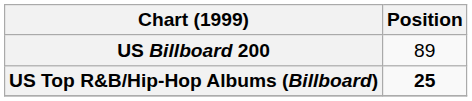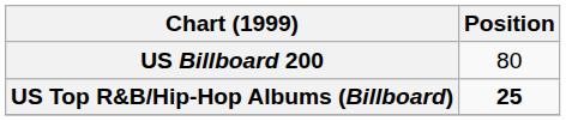US Billboard 200 | Position: 89 -> 80
